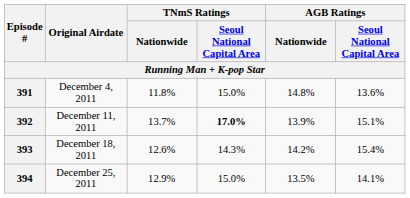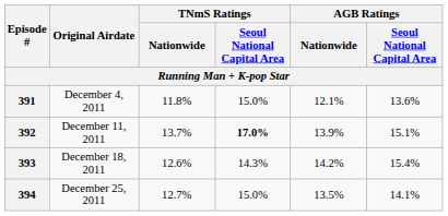391 | AGB Ratings / Nationwide: 14.8% -> 12.1%
394 | TNmS Ratings / Nationwide: 12.9% -> 12.7%
